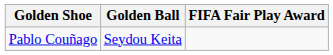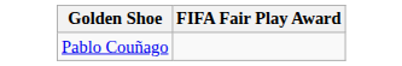- column: Golden Ball | Seydou Keita
